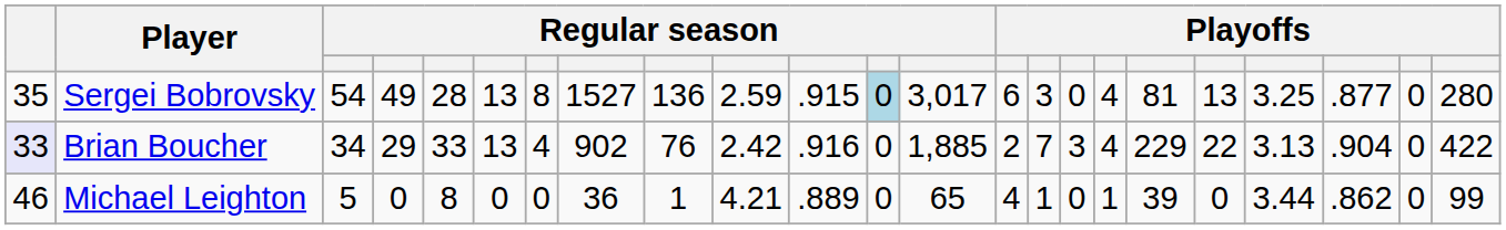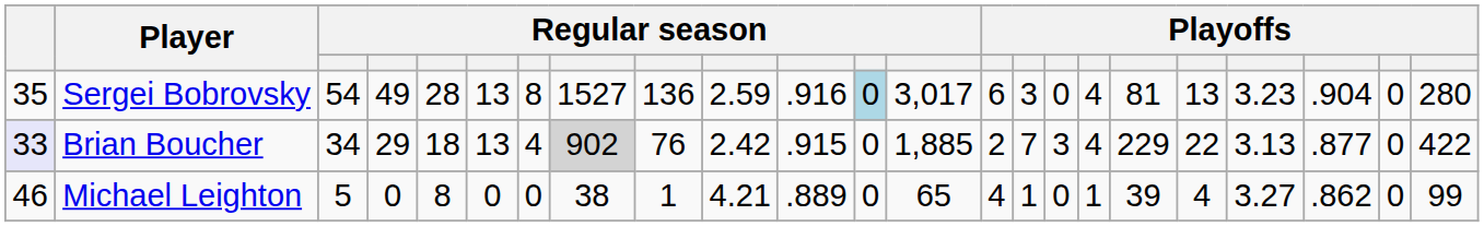Sergei Bobrovsky | column 11: .915 -> .916
Sergei Bobrovsky | column 20: 3.25 -> 3.23
Sergei Bobrovsky | column 21: .877 -> .904
Brian Boucher | column 5: 33 -> 18
Brian Boucher | column 8: no background -> lightgrey background
Brian Boucher | column 11: .916 -> .915
Brian Boucher | column 21: .904 -> .877
Michael Leighton | column 8: 36 -> 38
Michael Leighton | column 19: 0 -> 4
Michael Leighton | column 20: 3.44 -> 3.27
